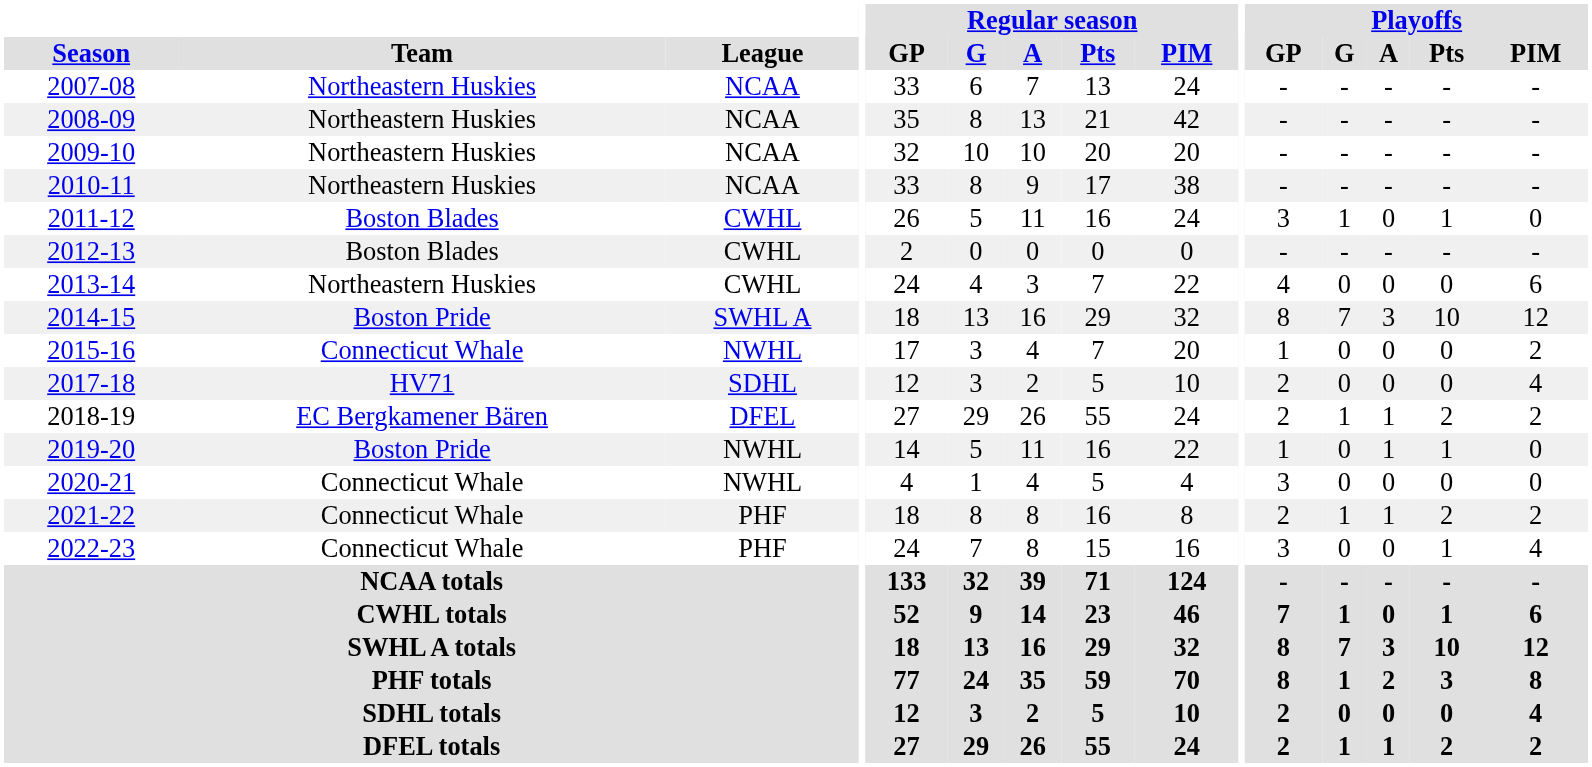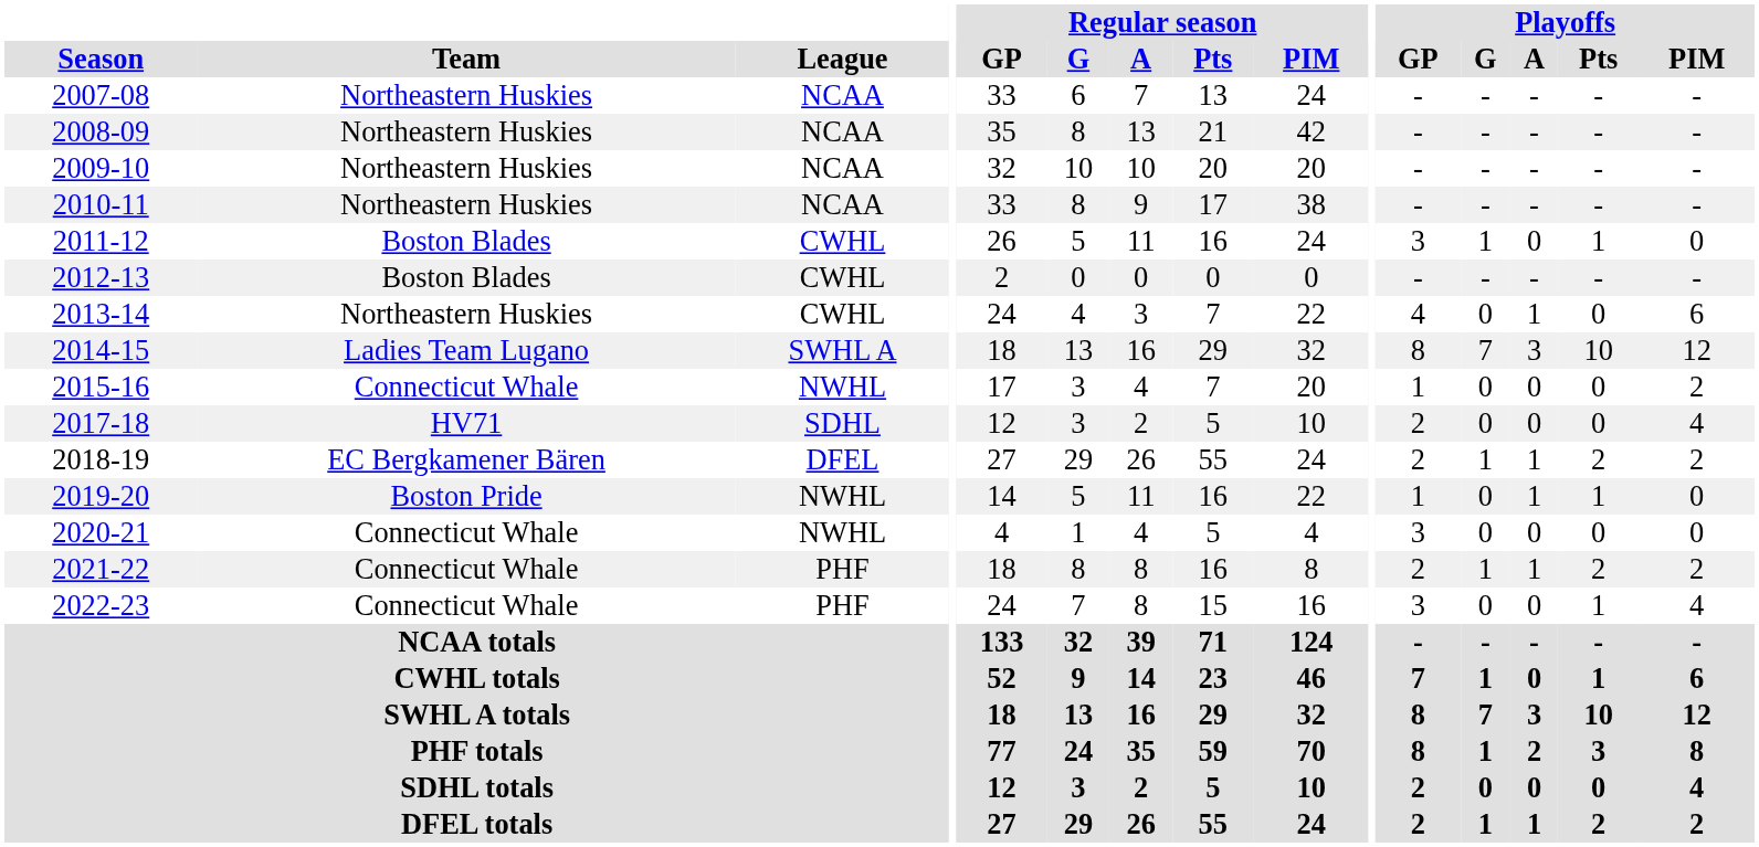2013-14 | Playoffs / A: 0 -> 1
2014-15 | Team: Boston Pride -> Ladies Team Lugano
